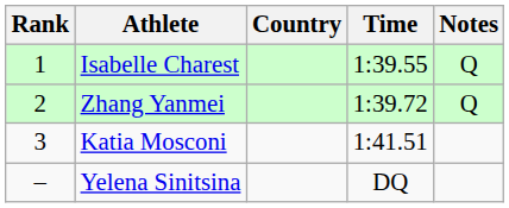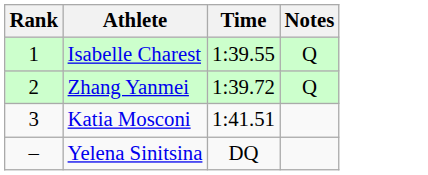- column: Country
